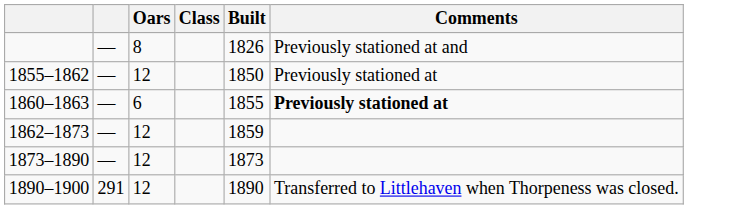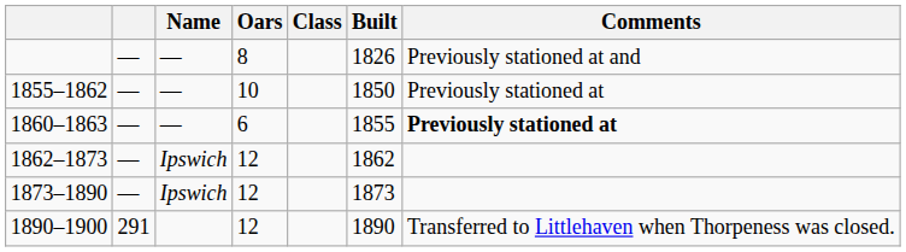+ column: Name | — | — | — | Ipswich | Ipswich
1855–1862 | Oars: 12 -> 10
1862–1873 | Built: 1859 -> 1862
